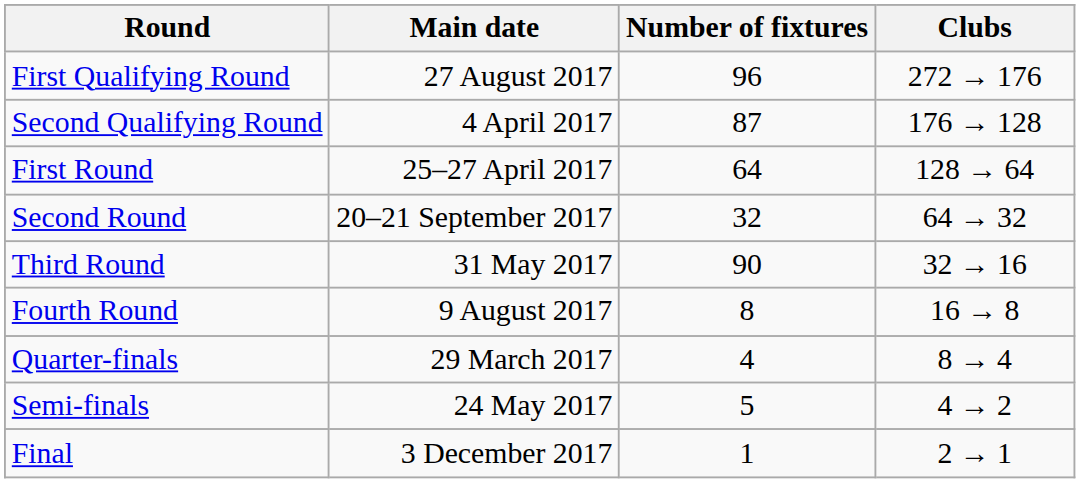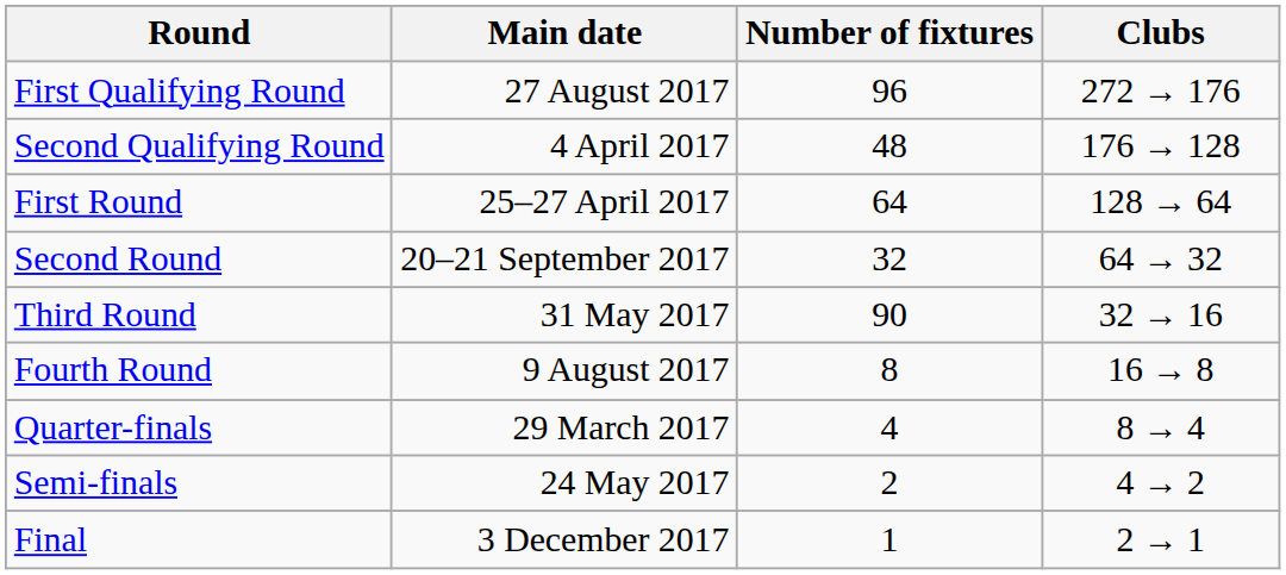Second Qualifying Round | Number of fixtures: 87 -> 48
Semi-finals | Number of fixtures: 5 -> 2
